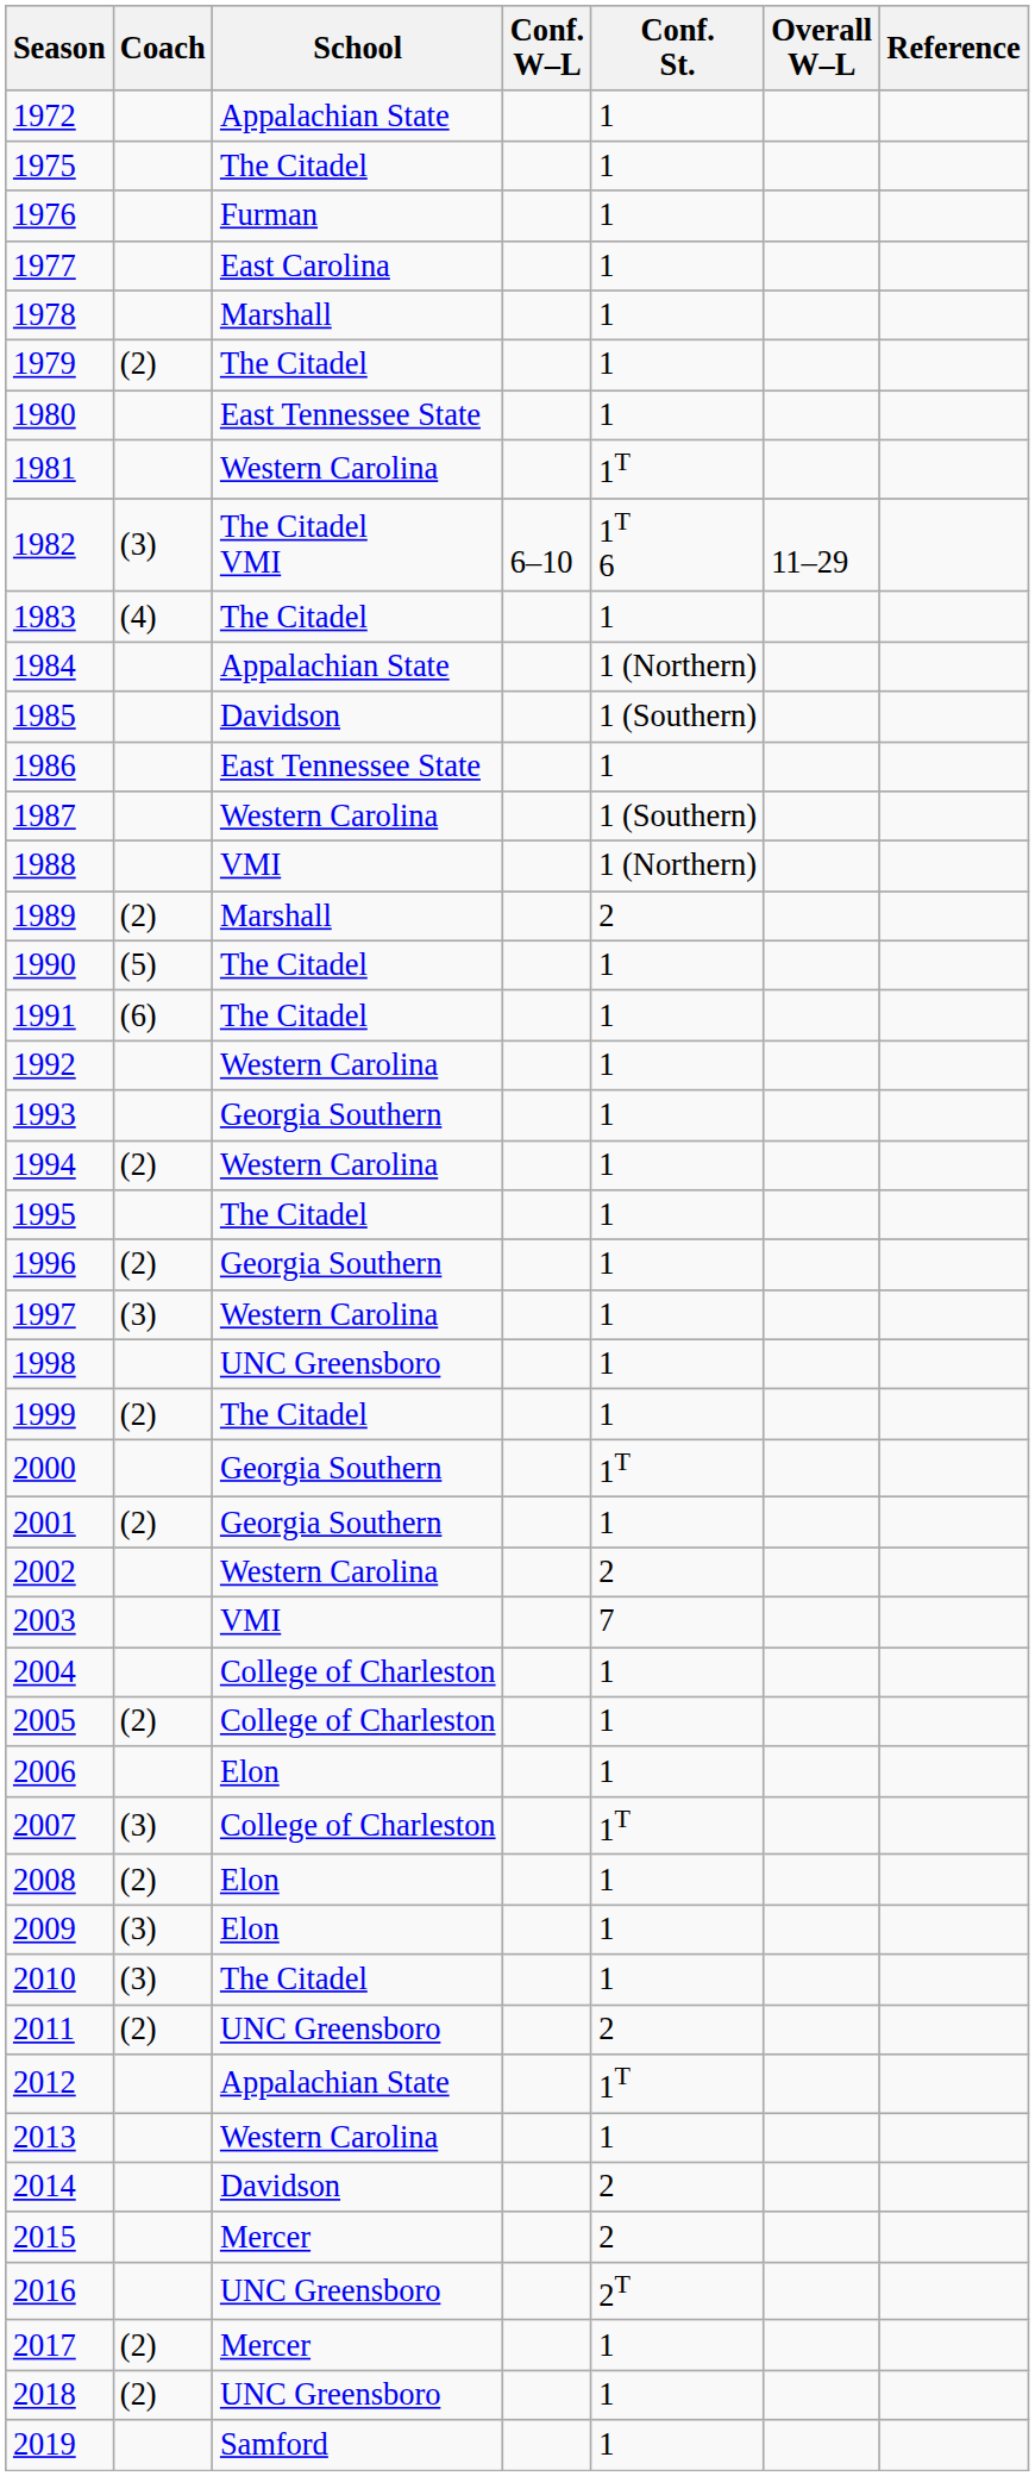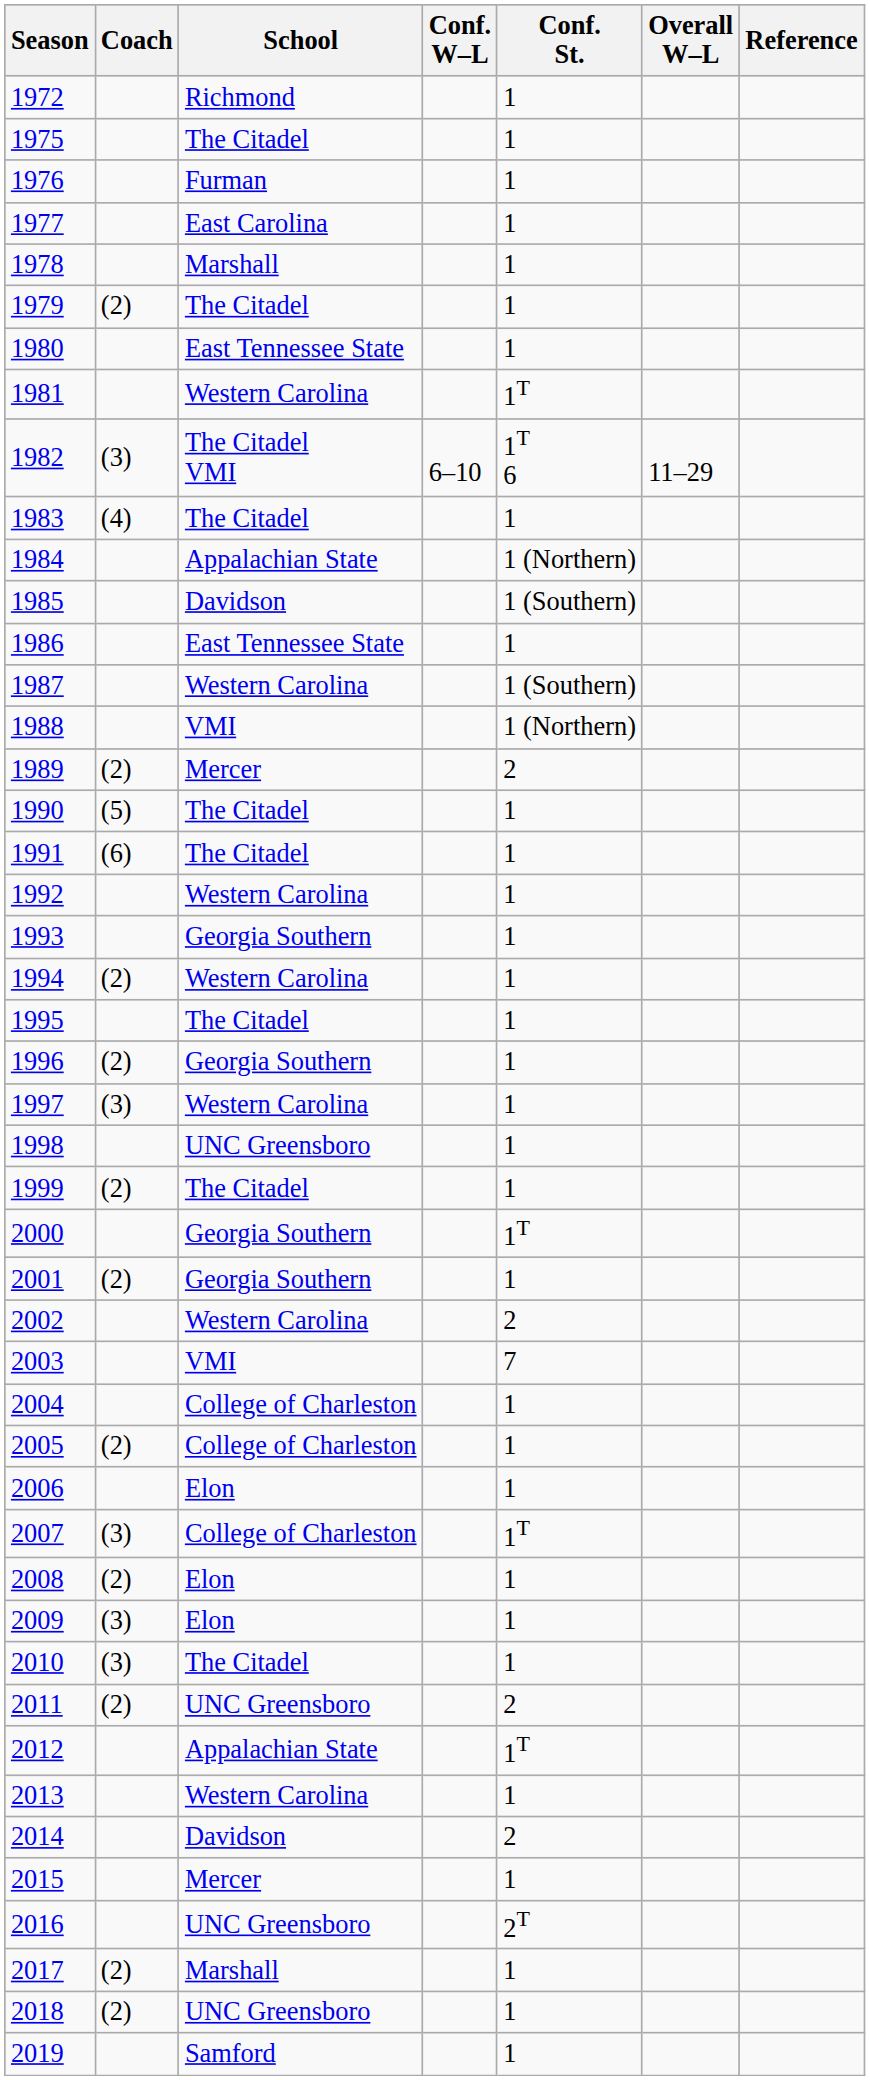1972 | School: Appalachian State -> Richmond
1989 | School: Marshall -> Mercer
2015 | Conf. St.: 2 -> 1
2017 | School: Mercer -> Marshall
